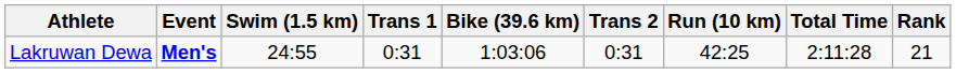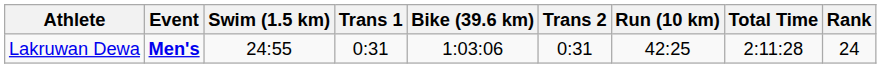Lakruwan Dewa | Rank: 21 -> 24
